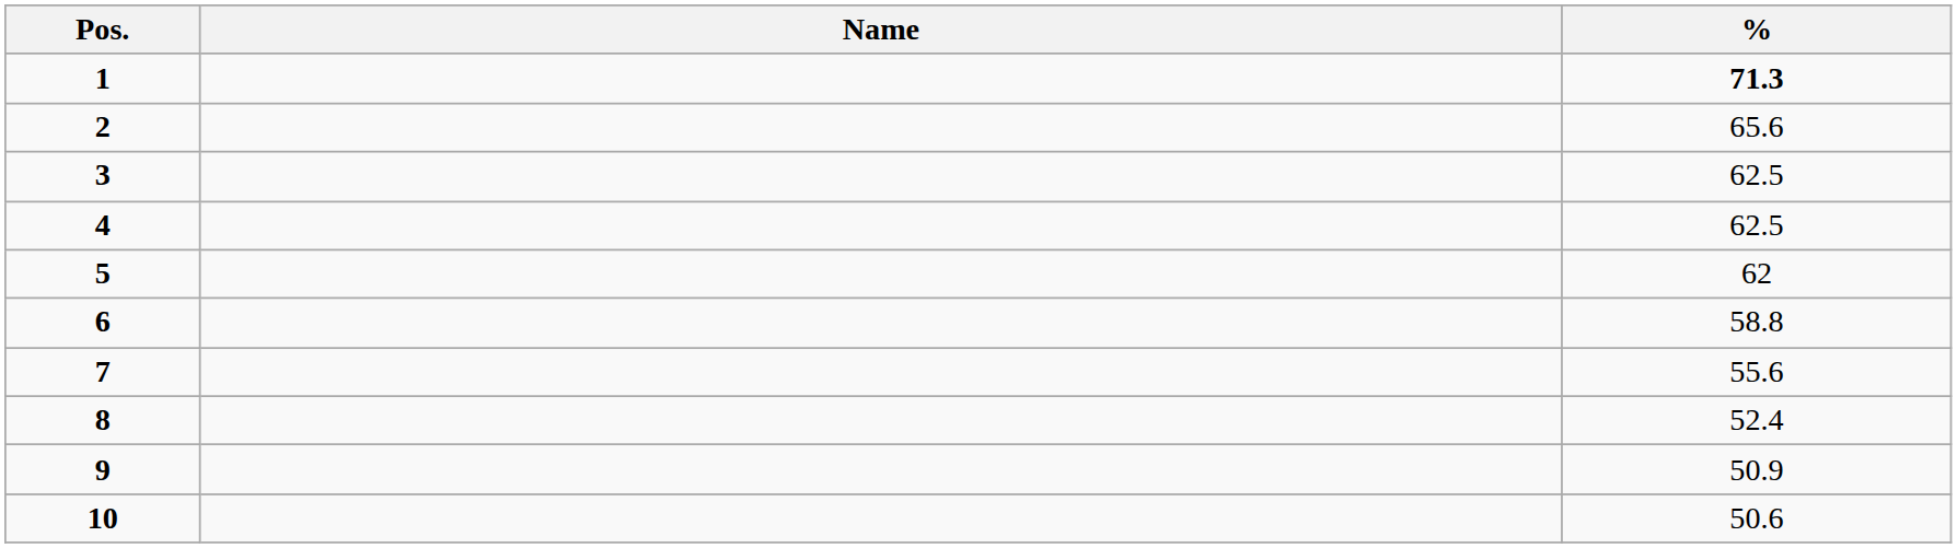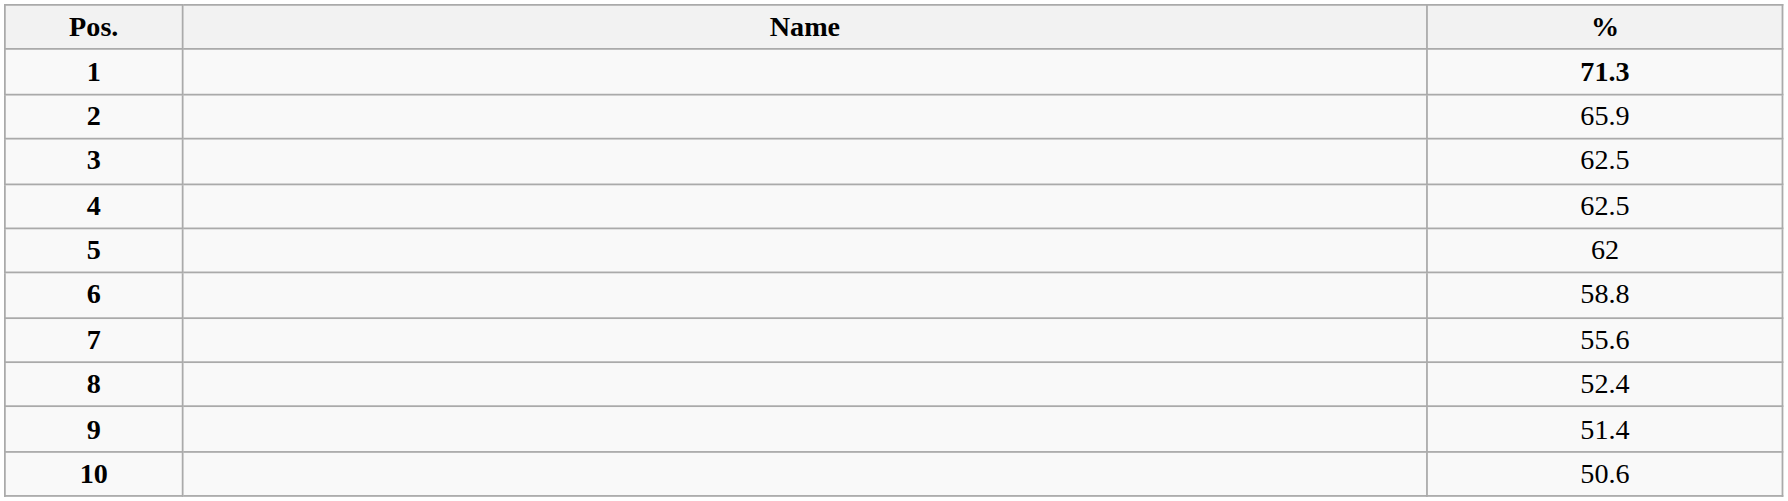2 | %: 65.6 -> 65.9
9 | %: 50.9 -> 51.4
